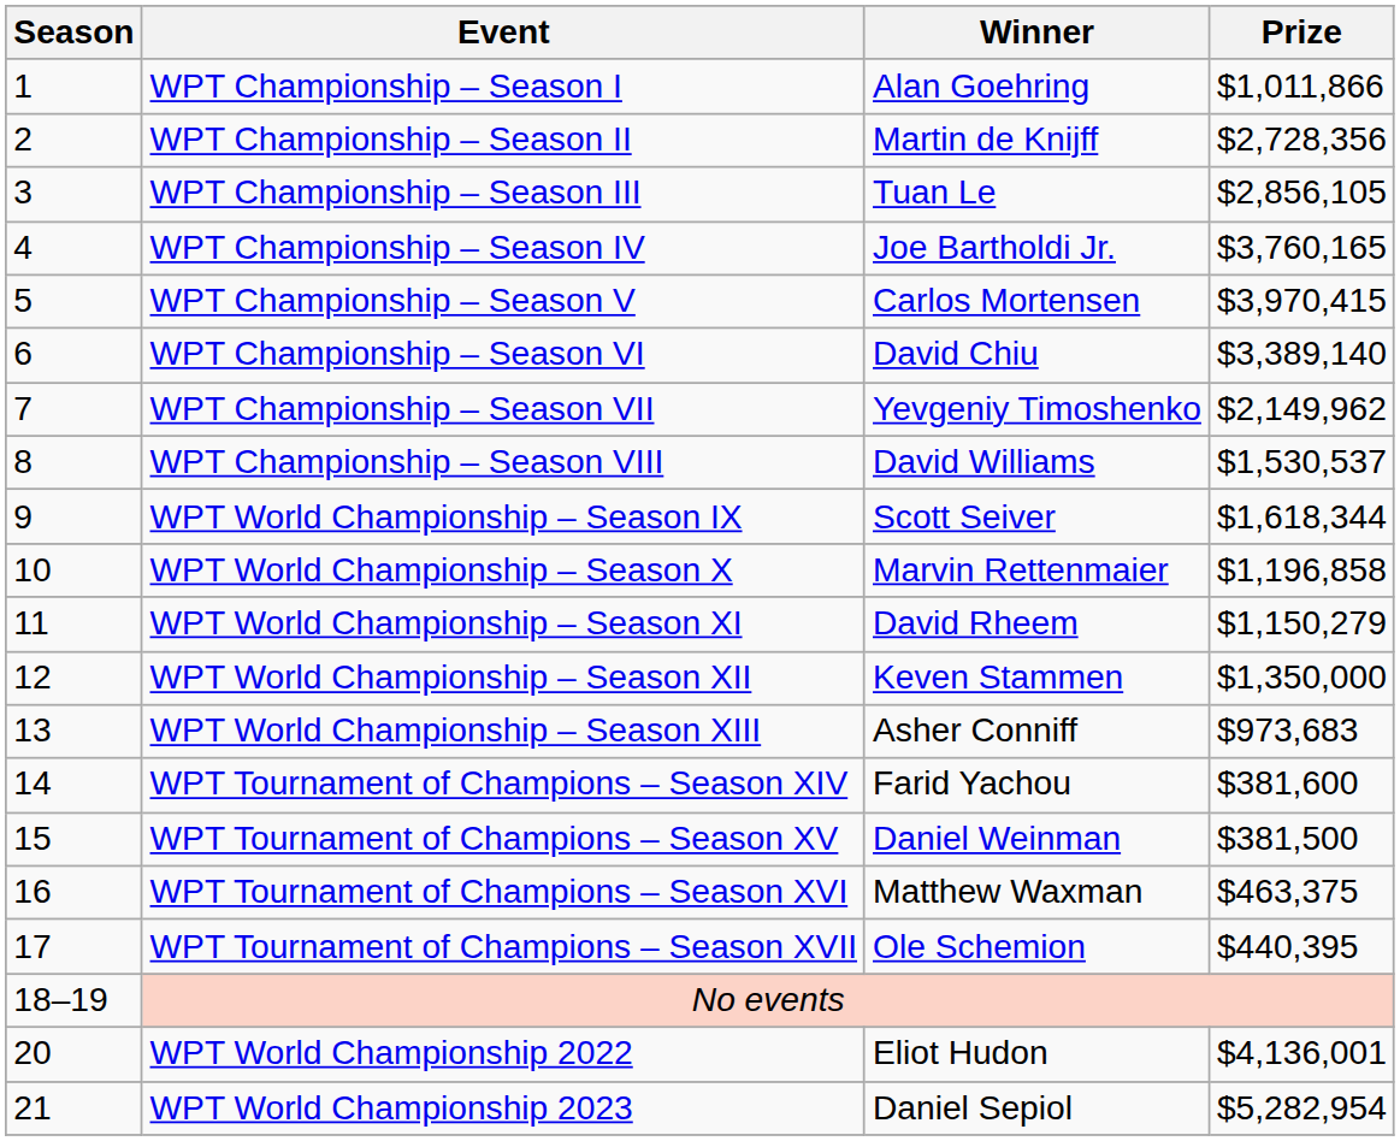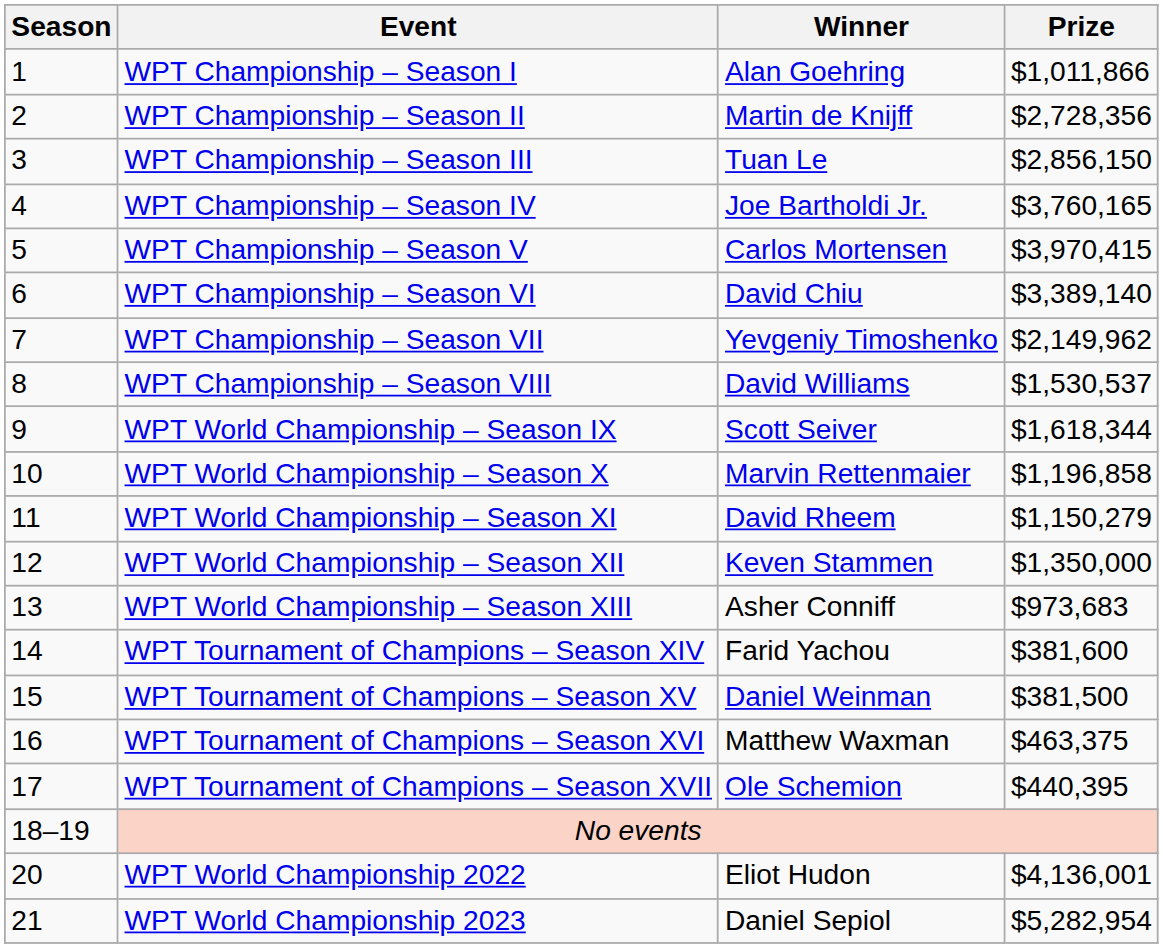WPT Championship – Season III | Prize: $2,856,105 -> $2,856,150
